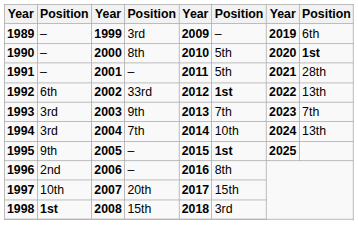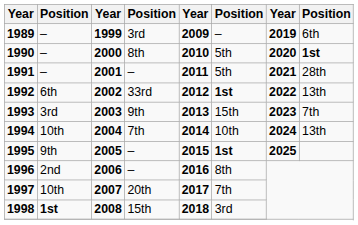1993 | column 6: 7th -> 15th
1994 | column 2: 3rd -> 10th
1997 | column 6: 15th -> 7th
